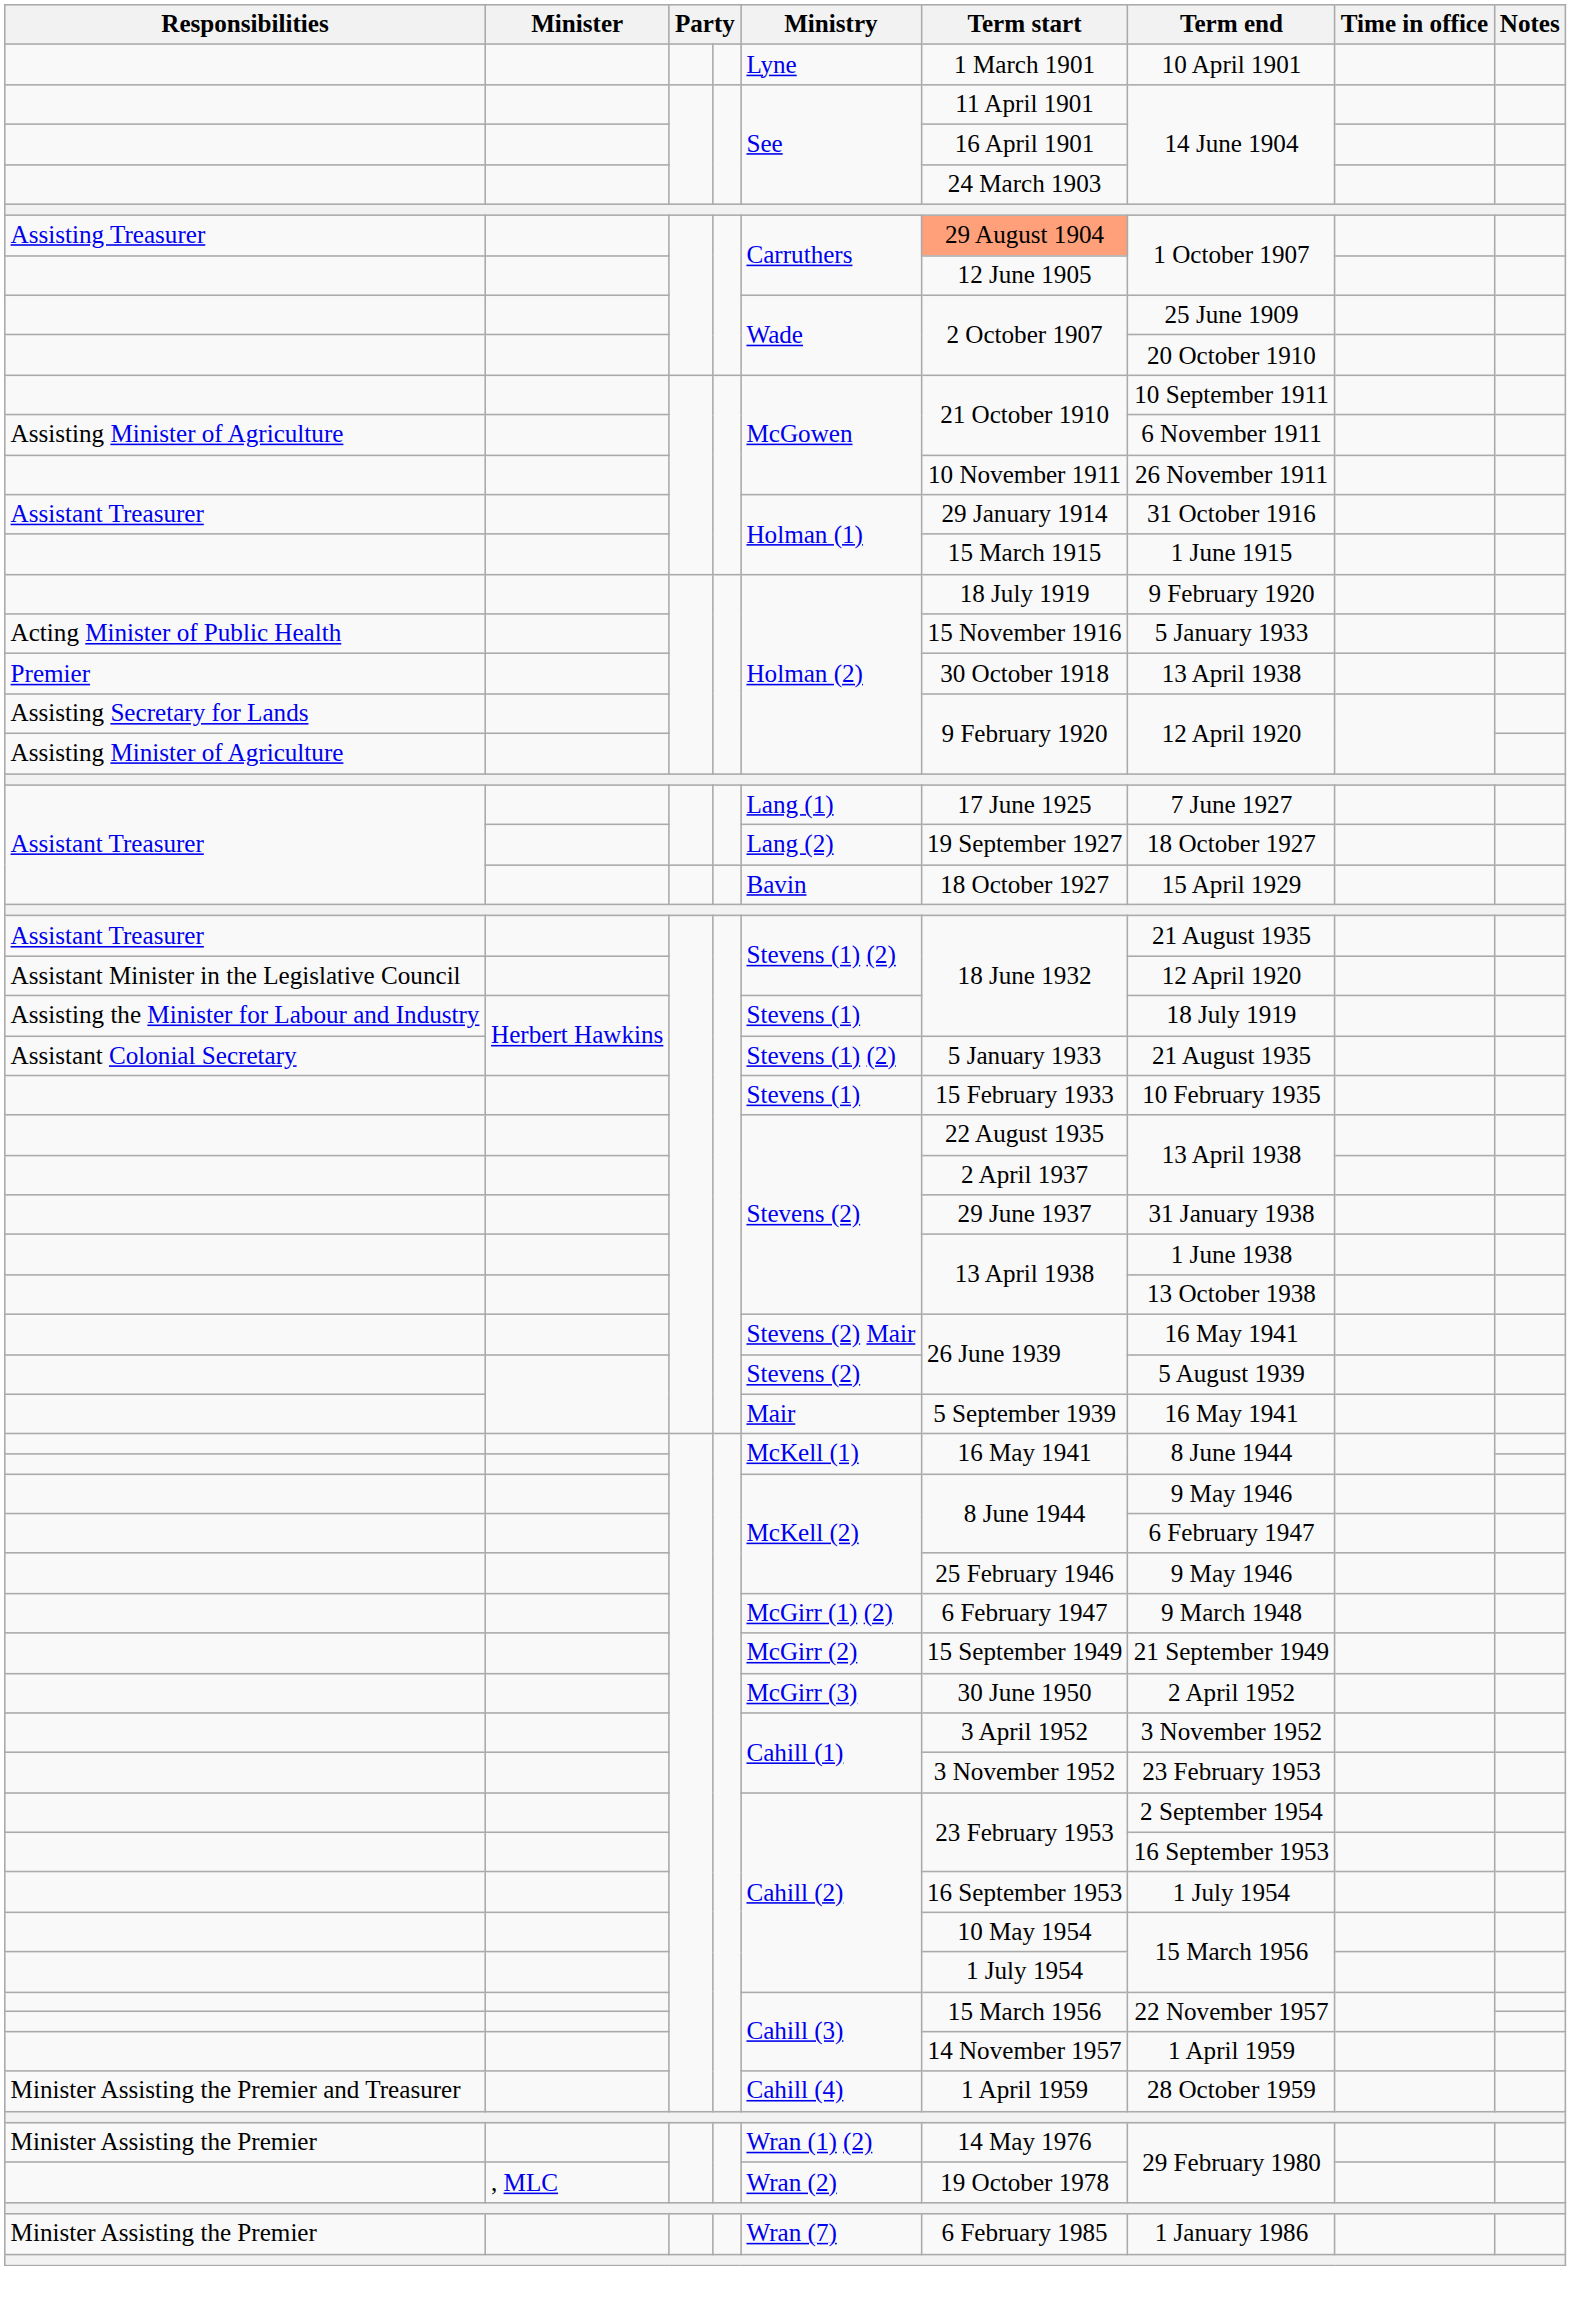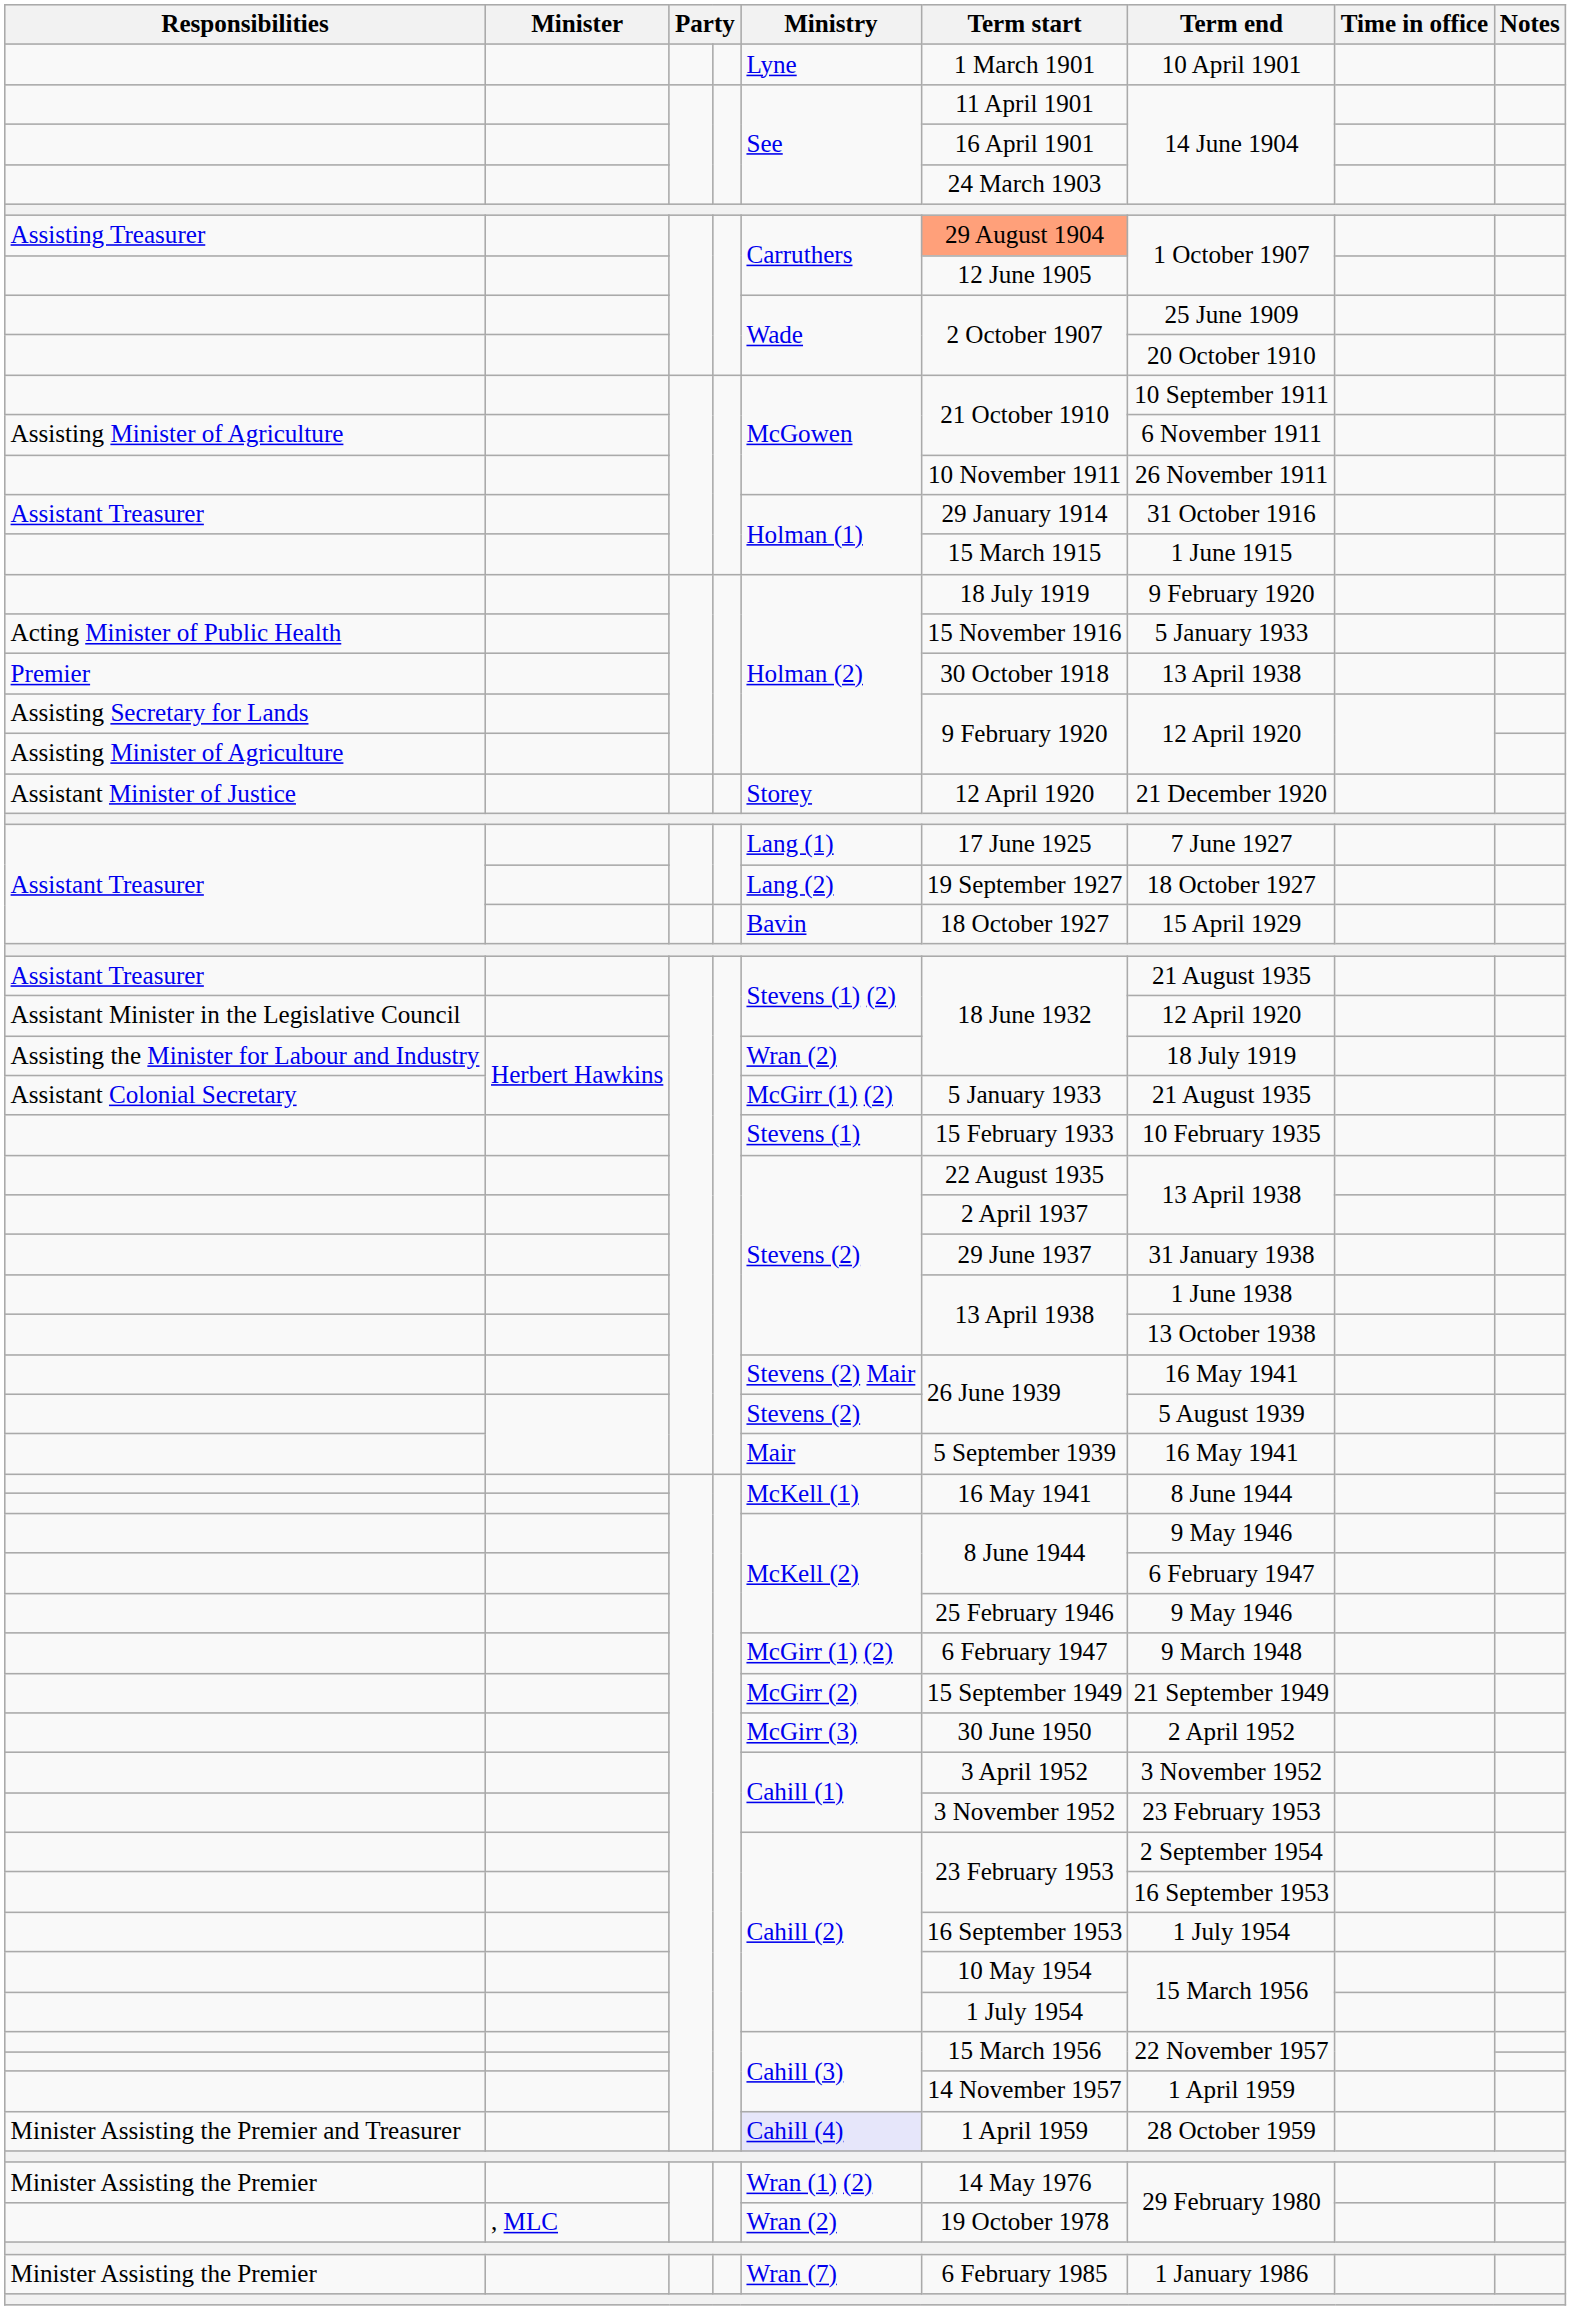+ row: Assistant Minister of Justice | Storey | 12 April 1920 | 21 December 1920
Assisting the Minister for Labour and Industry | Ministry: Stevens (1) -> Wran (2)
Assistant Colonial Secretary | Ministry: Stevens (1) (2) -> McGirr (1) (2)
Minister Assisting the Premier and Treasurer | Ministry: no background -> lavender background
